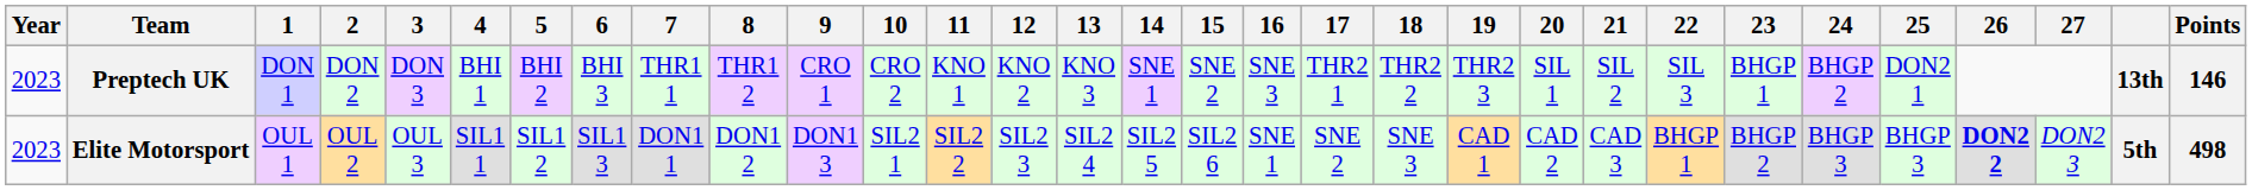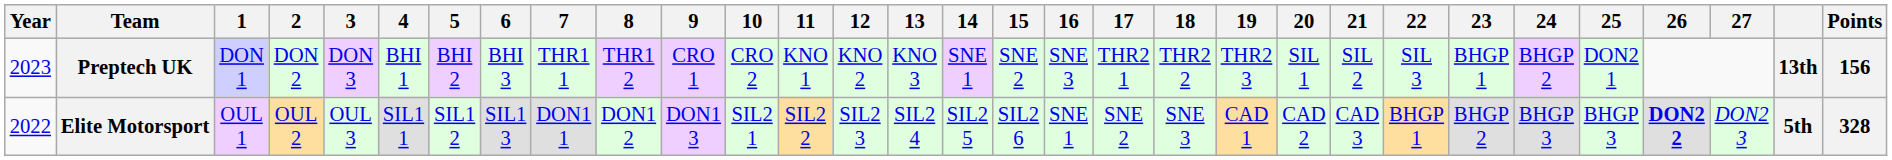Preptech UK | Points: 146 -> 156
Elite Motorsport | Year: 2023 -> 2022
Elite Motorsport | Points: 498 -> 328
